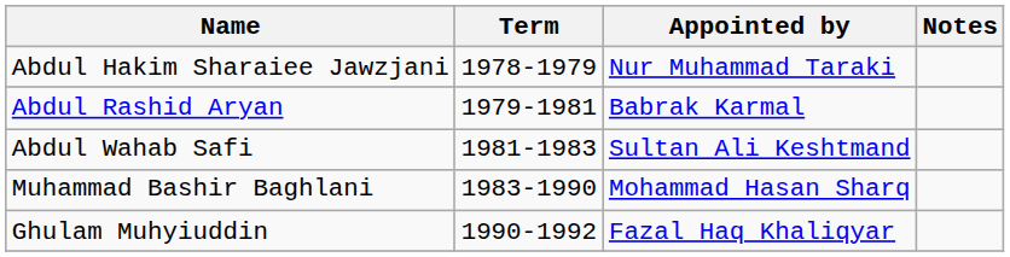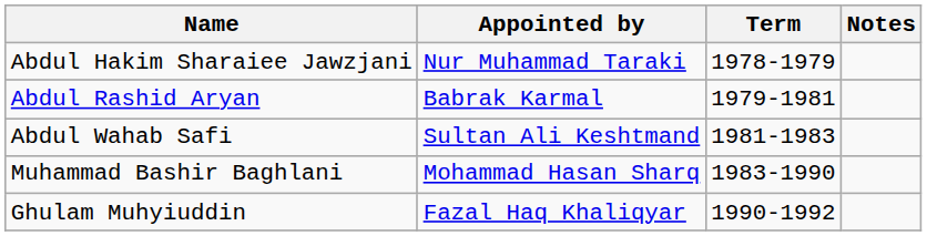columns swapped: Term <-> Appointed by
